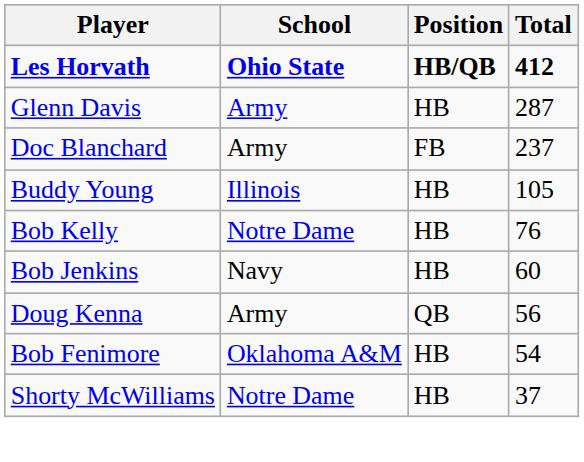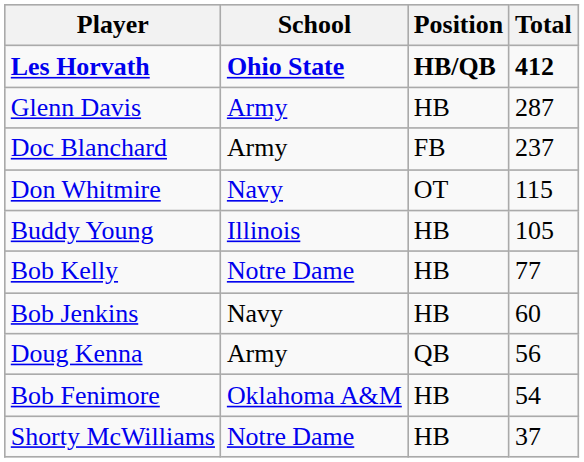+ row: Don Whitmire | Navy | OT | 115
Bob Kelly | Total: 76 -> 77
